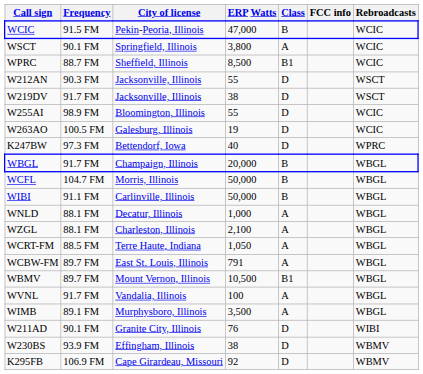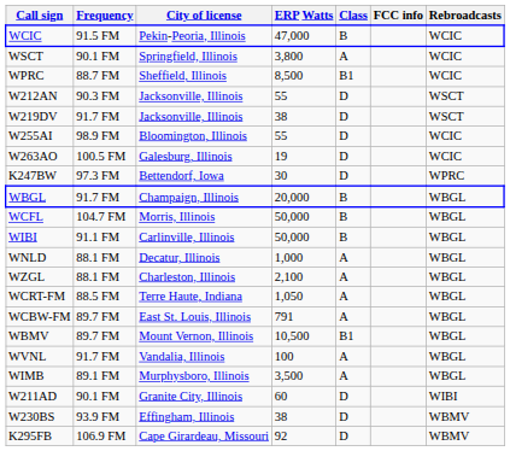K247BW | ERP Watts: 40 -> 30
W211AD | ERP Watts: 76 -> 60
